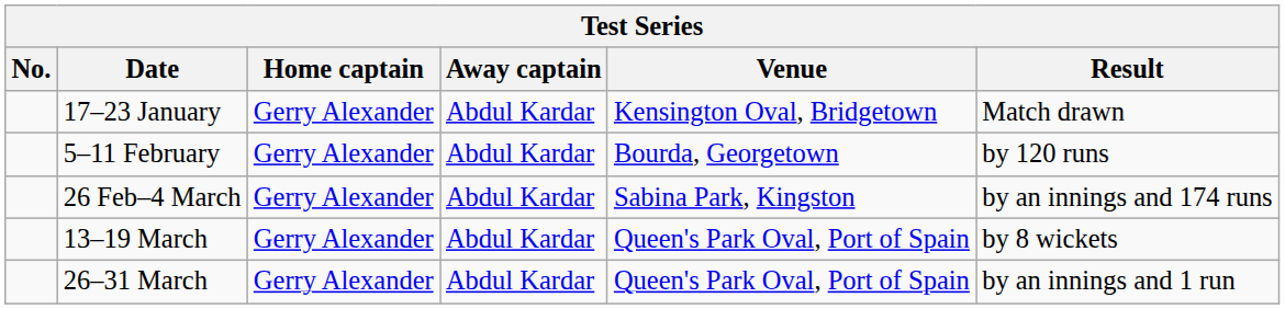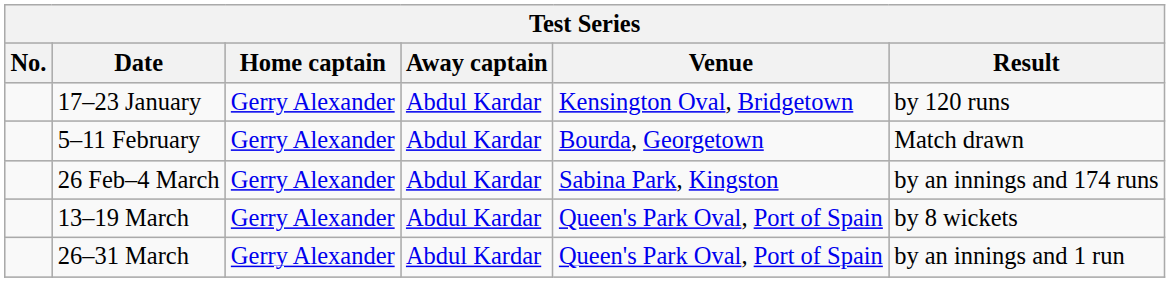17–23 January | Result: Match drawn -> by 120 runs
5–11 February | Result: by 120 runs -> Match drawn
